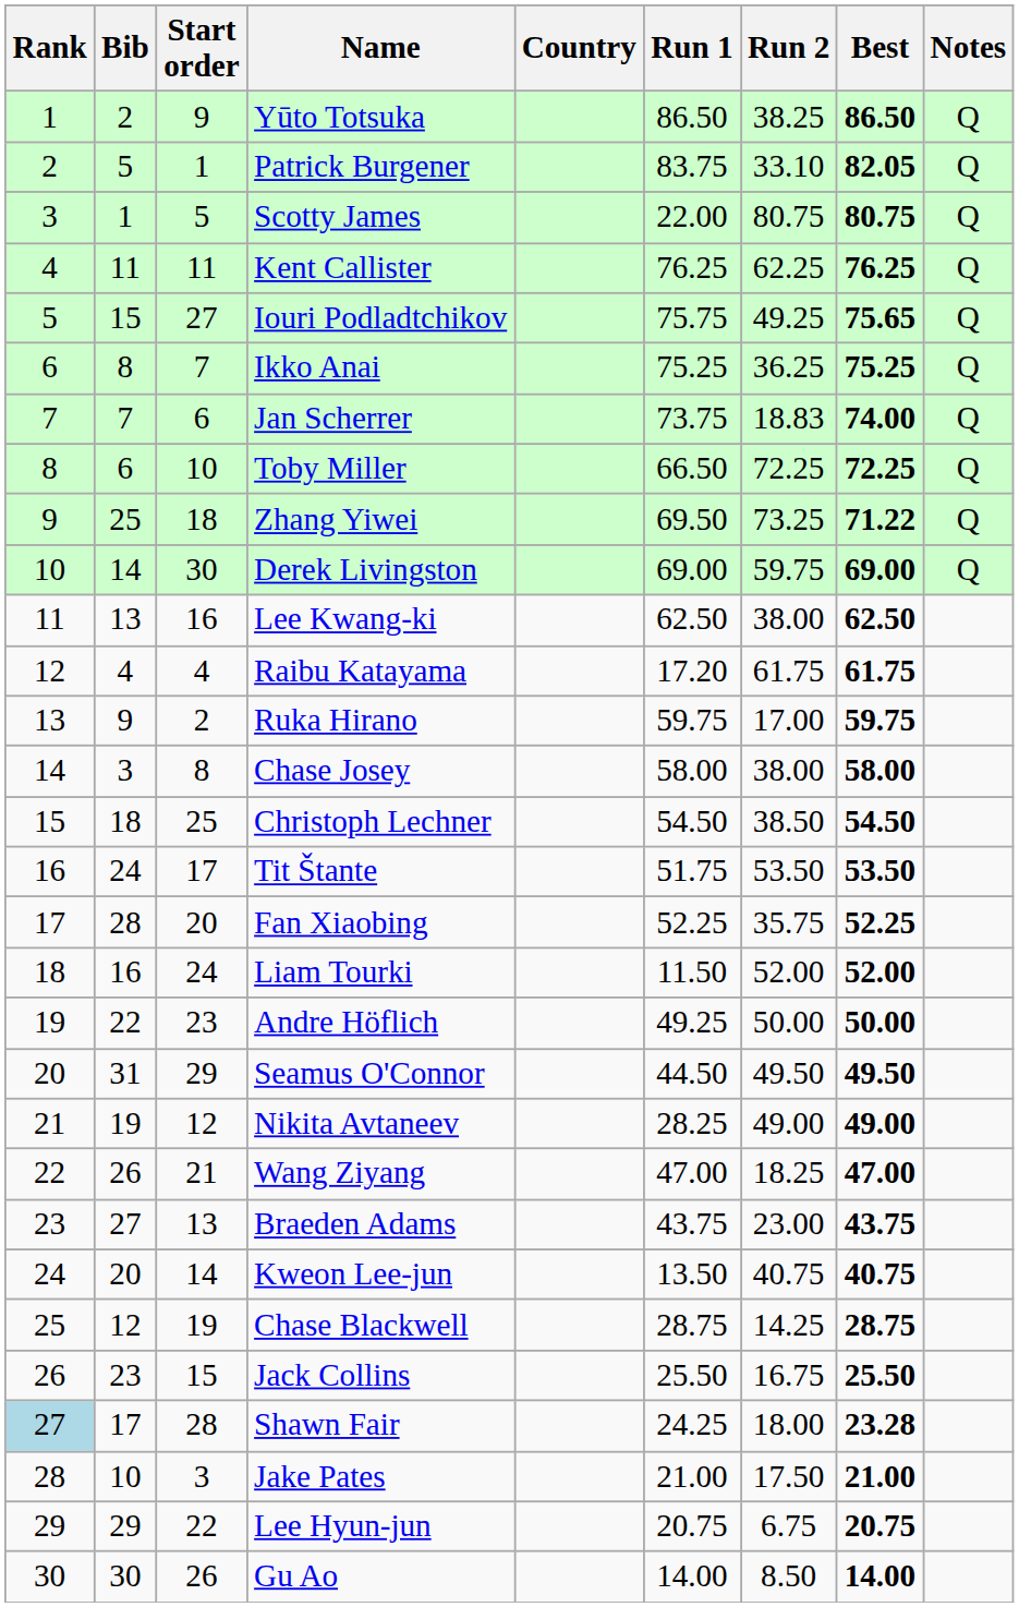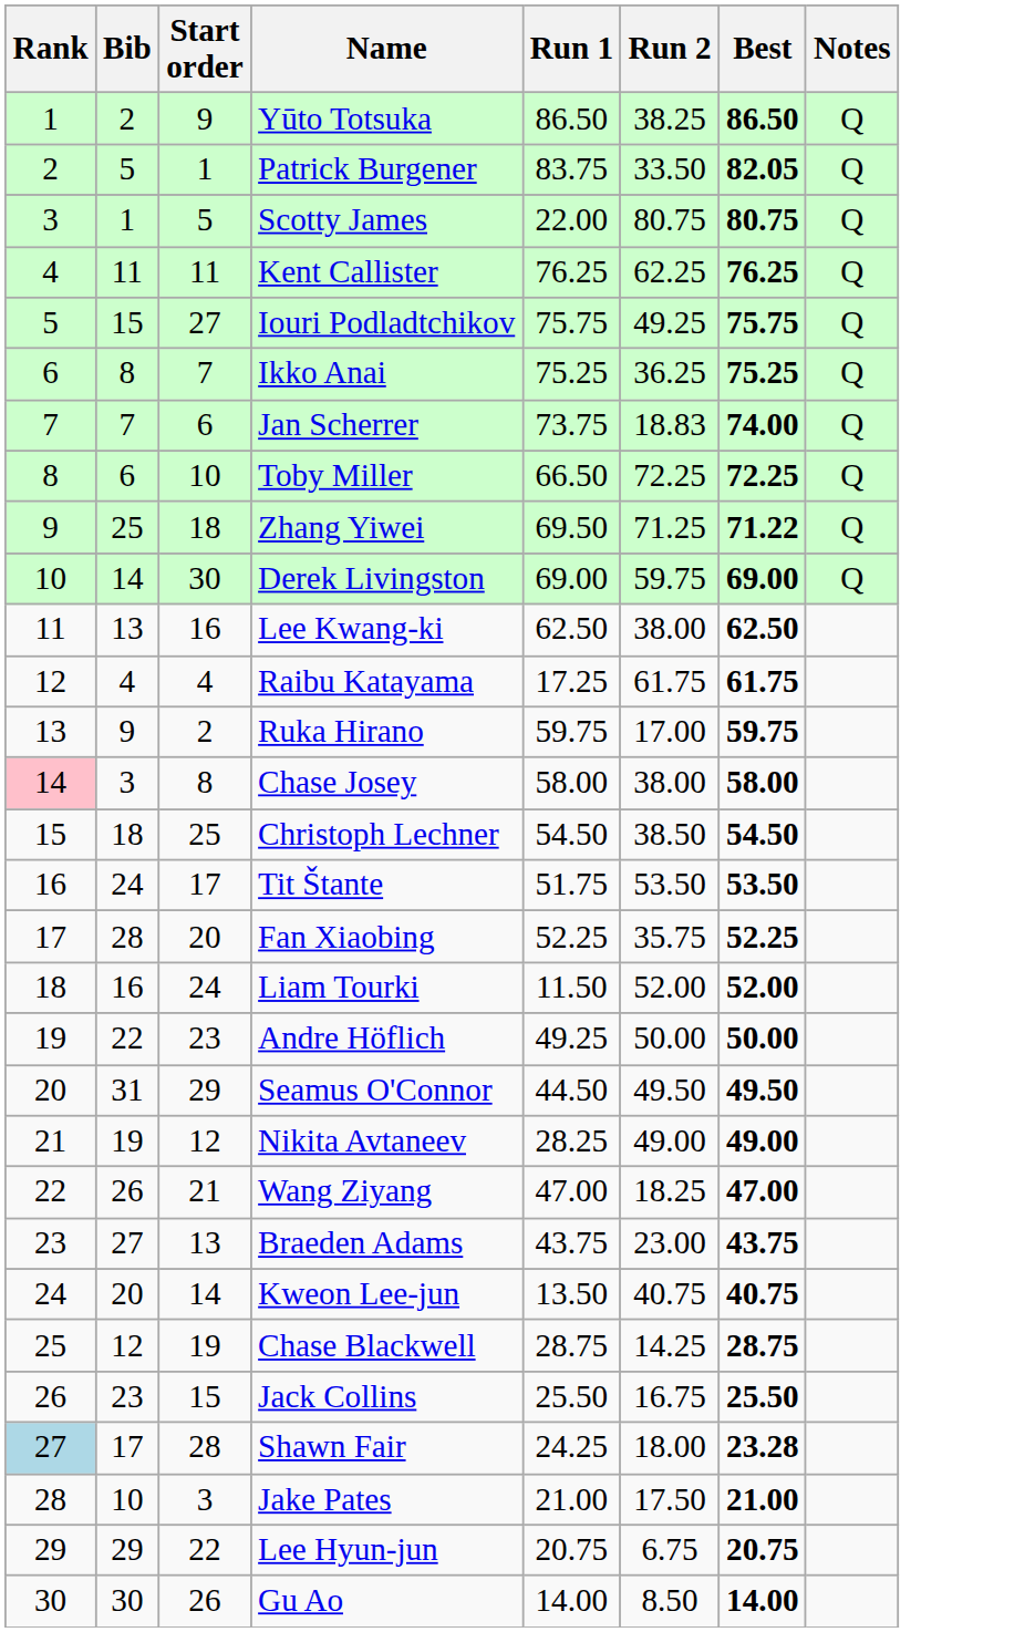- column: Country
Patrick Burgener | Run 2: 33.10 -> 33.50
Iouri Podladtchikov | Best: 75.65 -> 75.75
Zhang Yiwei | Run 2: 73.25 -> 71.25
Raibu Katayama | Run 1: 17.20 -> 17.25
Chase Josey | Rank: no background -> pink background
